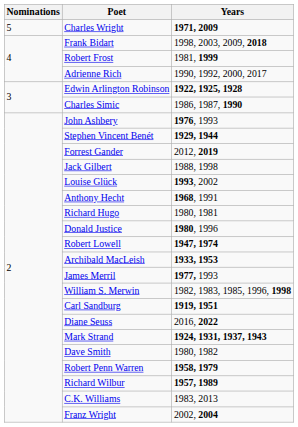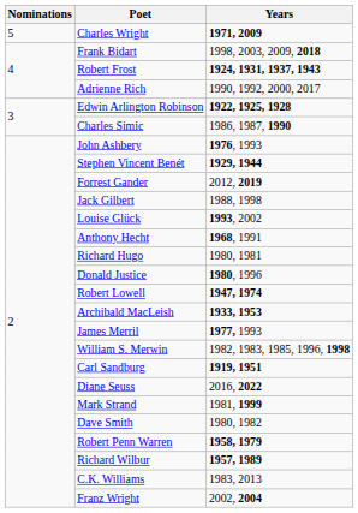Robert Frost | Years: 1981, 1999 -> 1924, 1931, 1937, 1943
Mark Strand | Years: 1924, 1931, 1937, 1943 -> 1981, 1999
